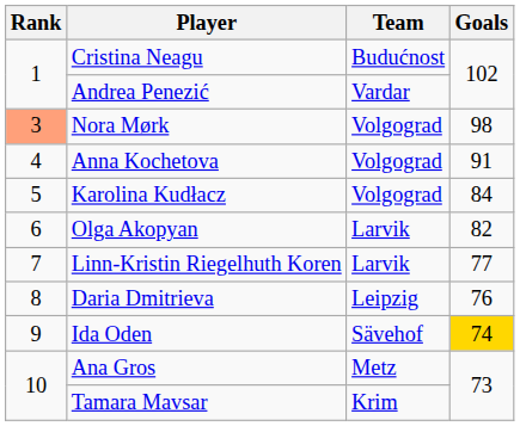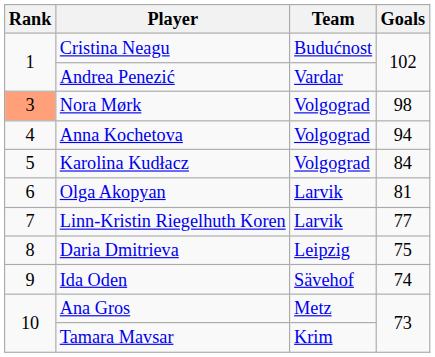Anna Kochetova | Goals: 91 -> 94
Olga Akopyan | Goals: 82 -> 81
Daria Dmitrieva | Goals: 76 -> 75
Ida Oden | Goals: gold background -> no background
